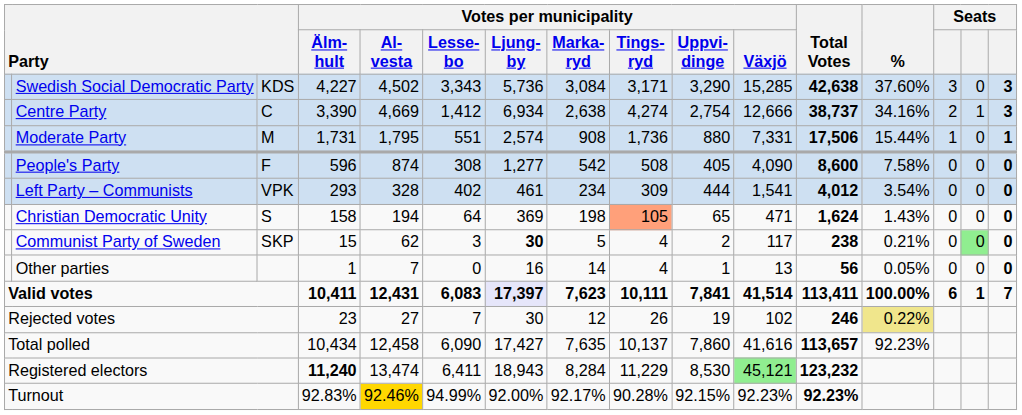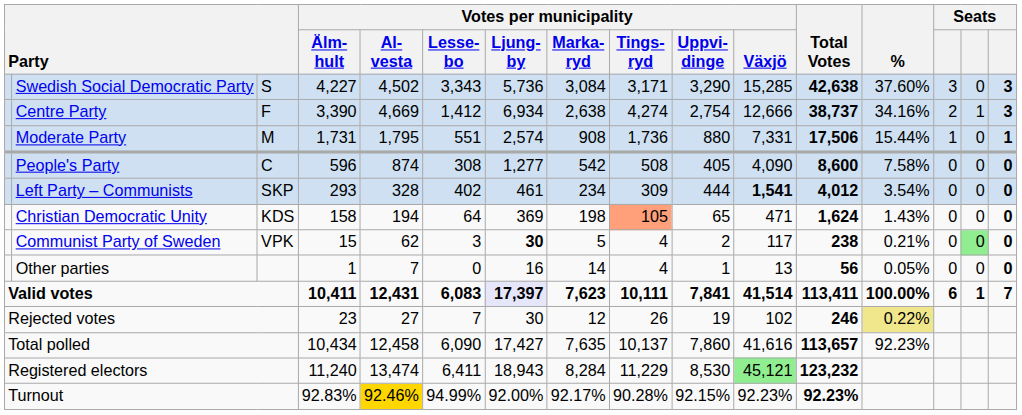Swedish Social Democratic Party | column 3: KDS -> S
Centre Party | column 3: C -> F
People's Party | column 3: F -> C
Left Party – Communists | column 3: VPK -> SKP
Left Party – Communists | Votes per municipality / Växjö: normal -> bold
Christian Democratic Unity | column 3: S -> KDS
Communist Party of Sweden | column 3: SKP -> VPK
Registered electors | Votes per municipality / Älm- hult: bold -> normal
